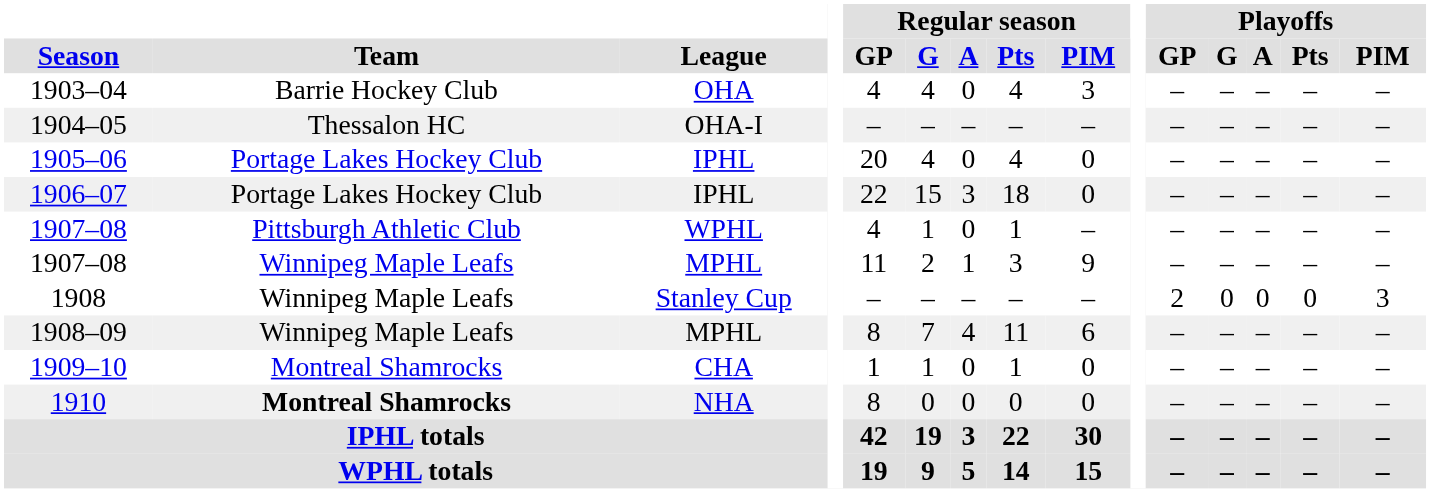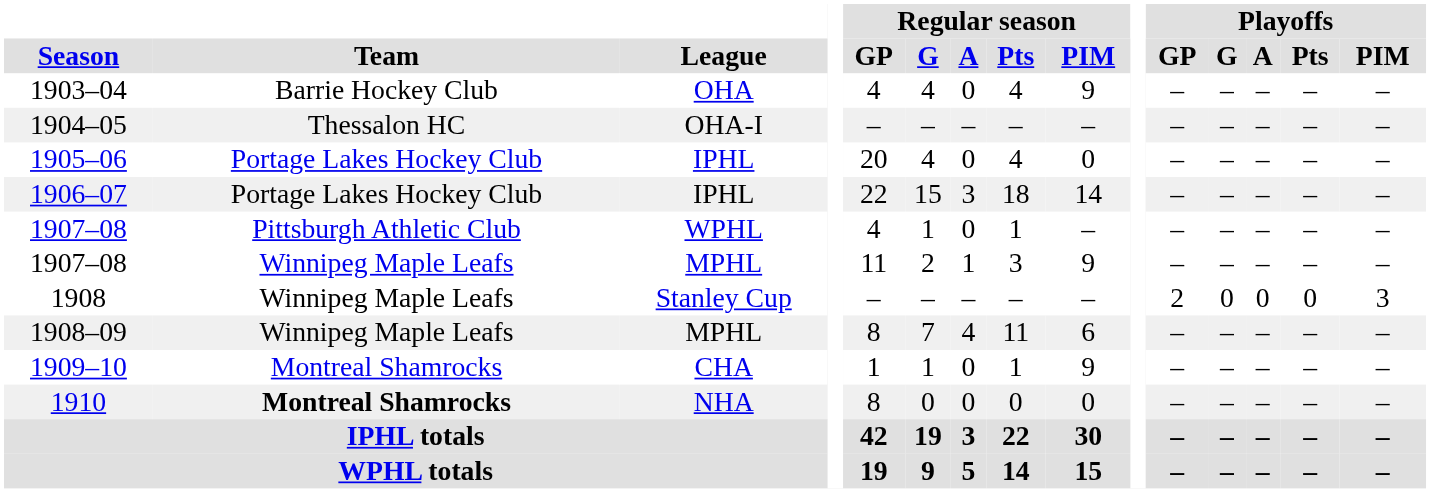1903–04 | Regular season / PIM: 3 -> 9
1906–07 | Regular season / PIM: 0 -> 14
1909–10 | Regular season / PIM: 0 -> 9
